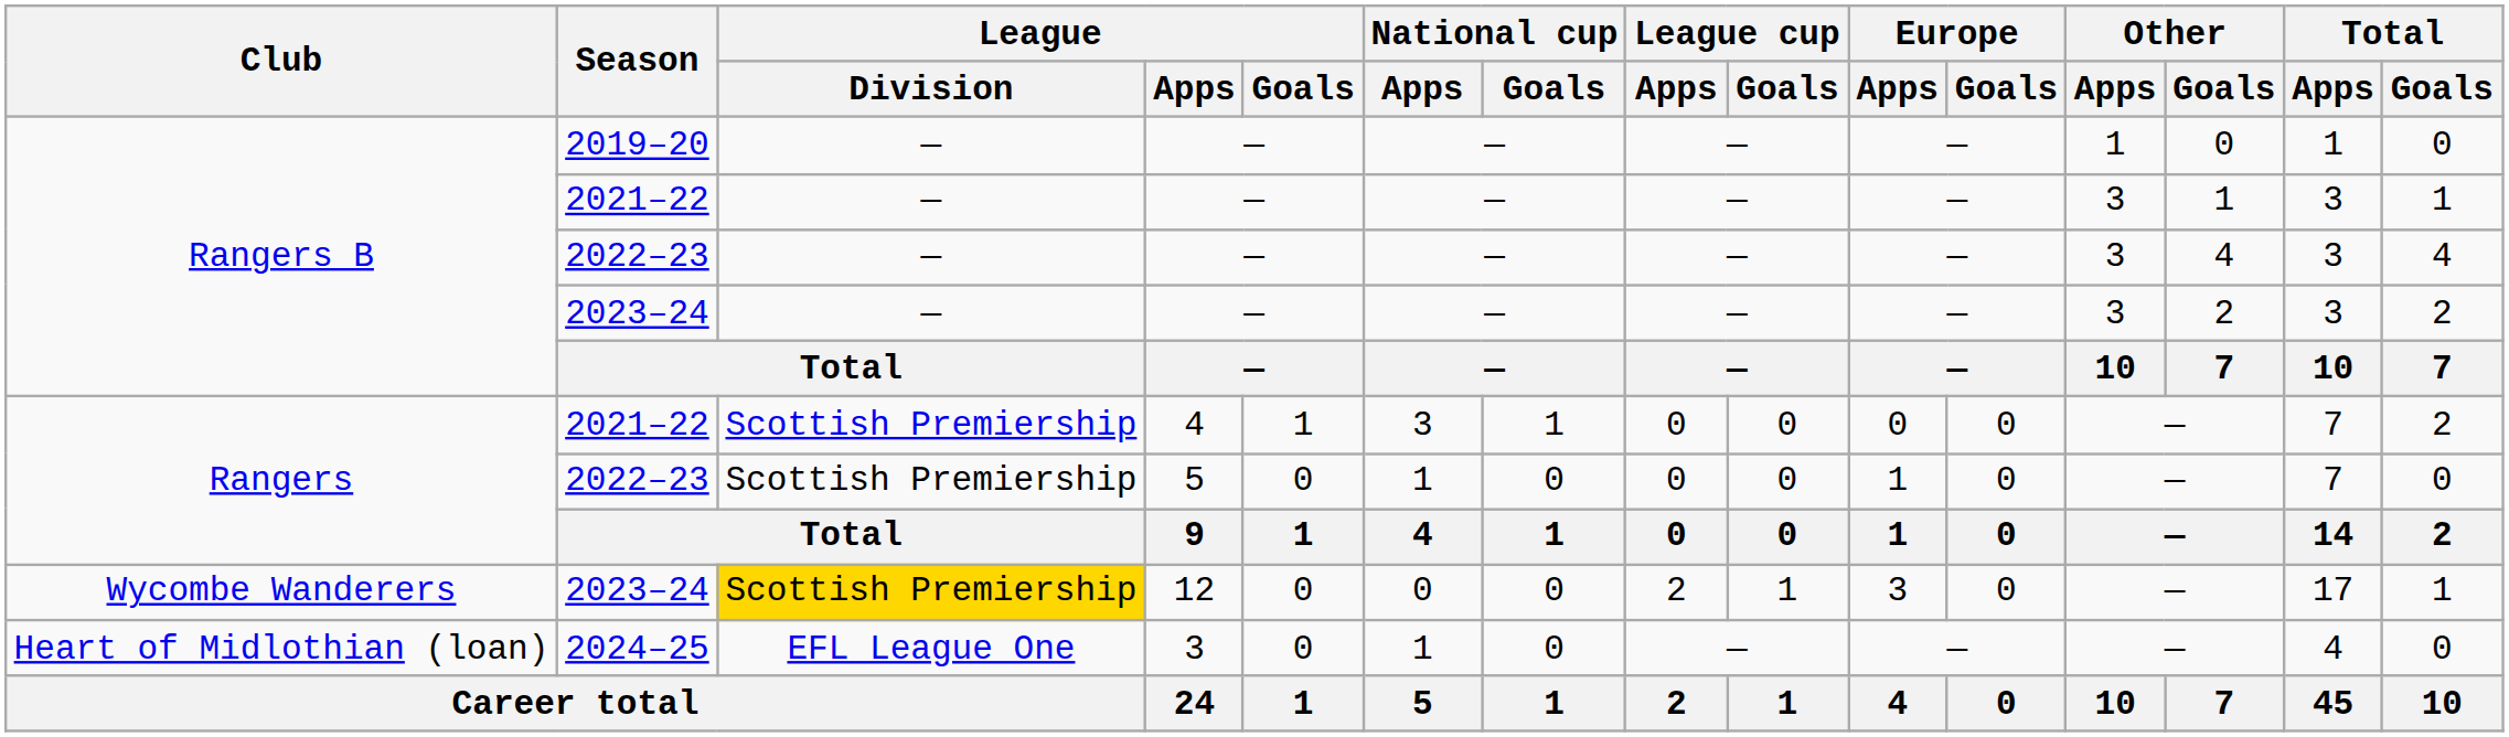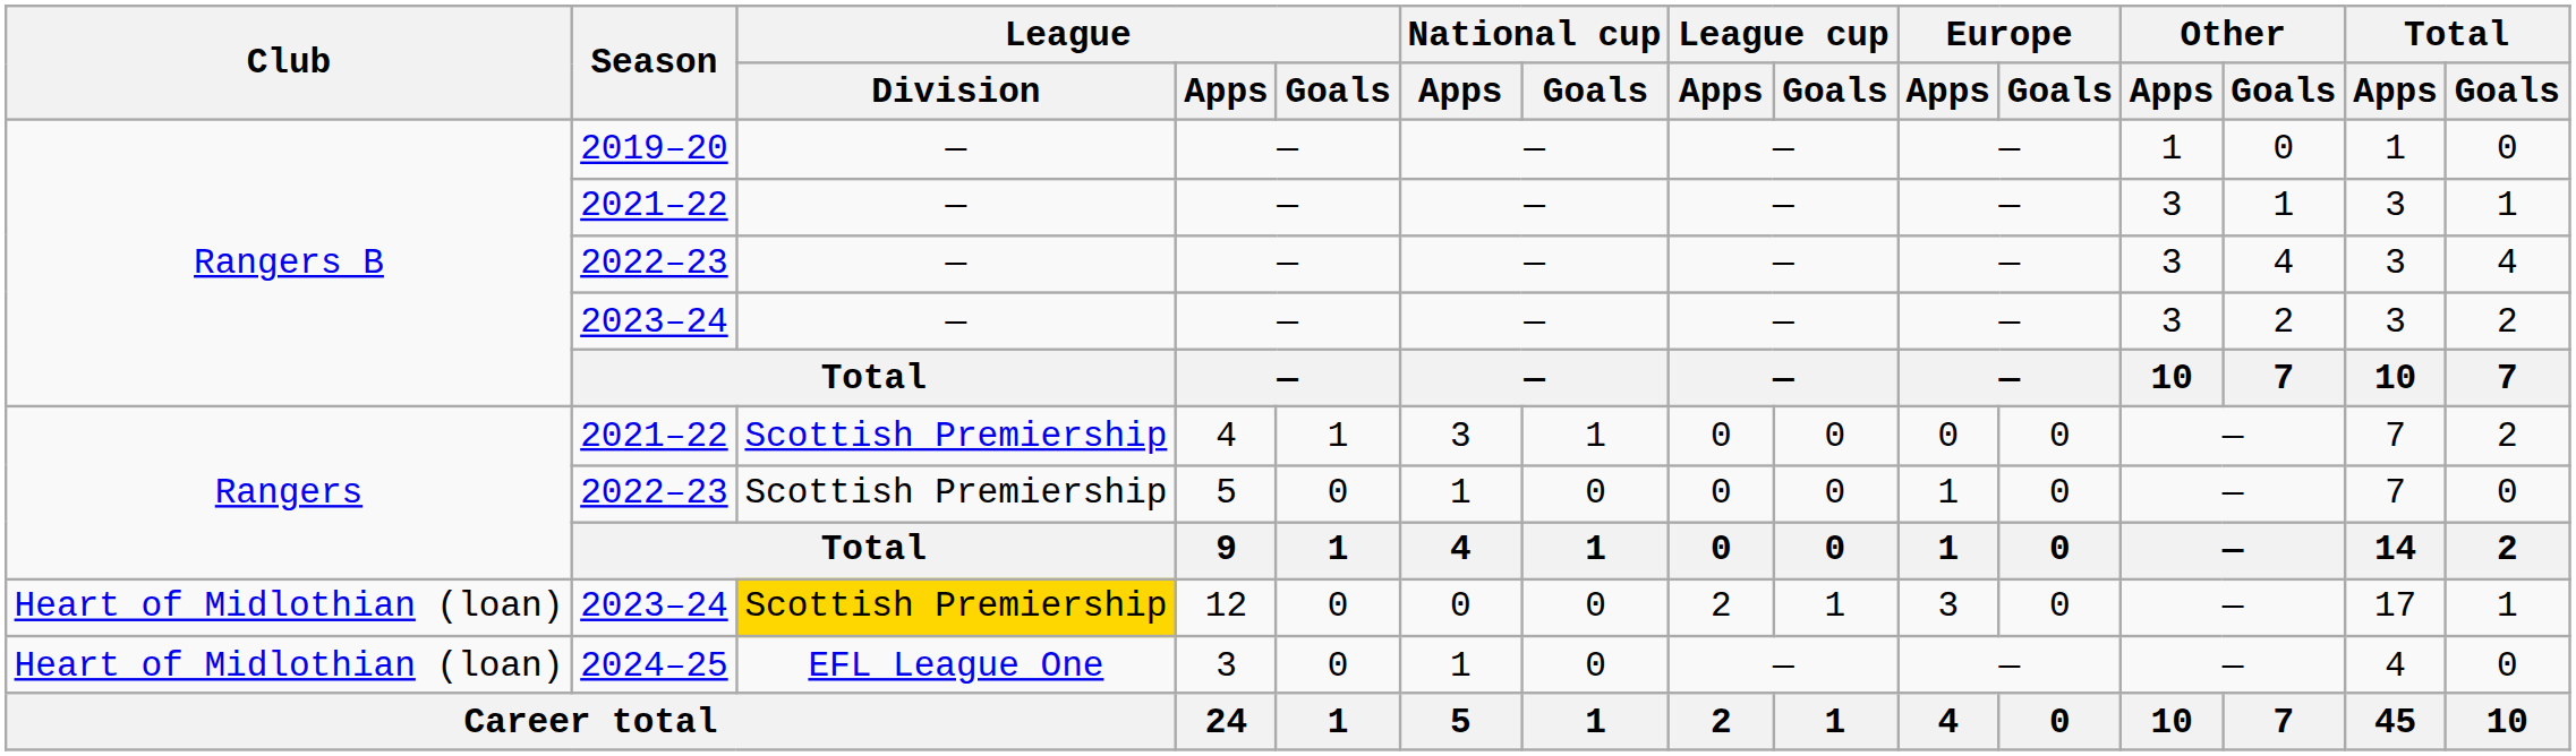2023–24 / 12 | Club: Wycombe Wanderers -> Heart of Midlothian (loan)
